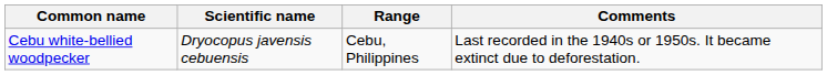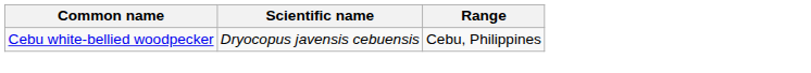- column: Comments | Last recorded in the 1940s or 1950s. It became extinct due to deforestation.
